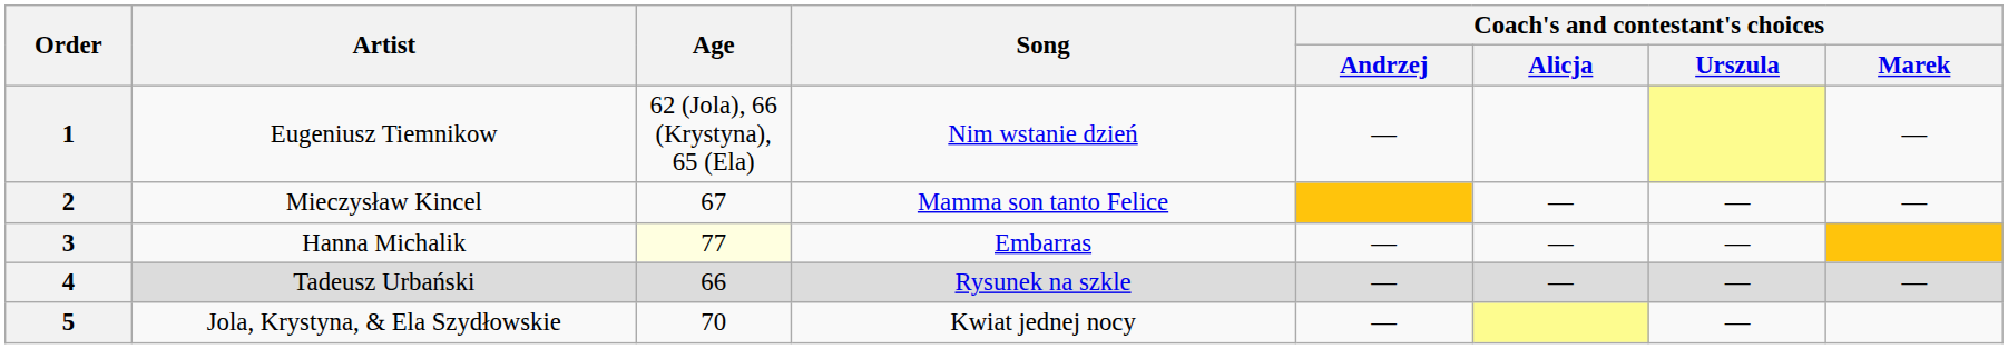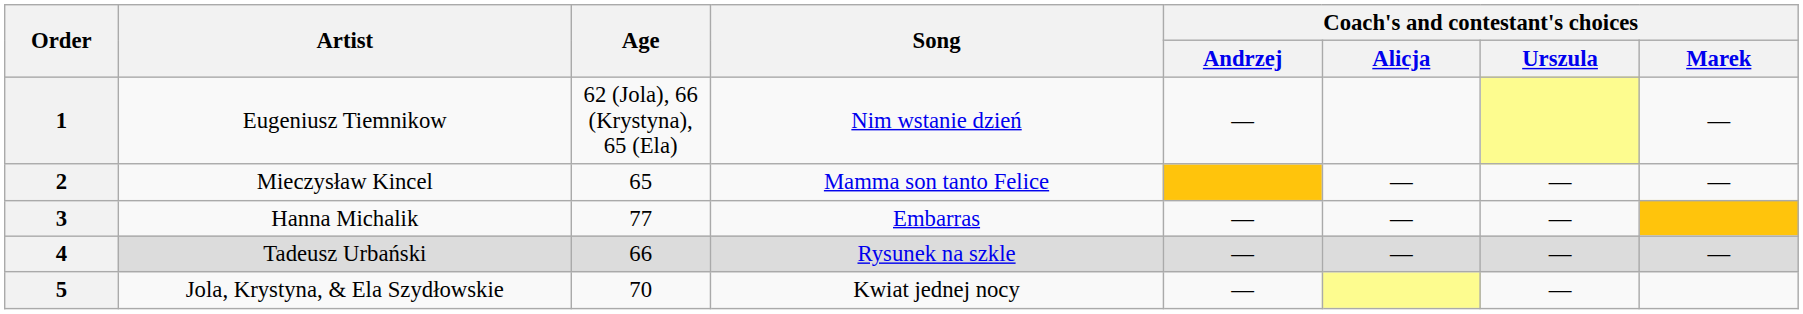2 | Age: 67 -> 65
3 | Age: lightyellow background -> no background
